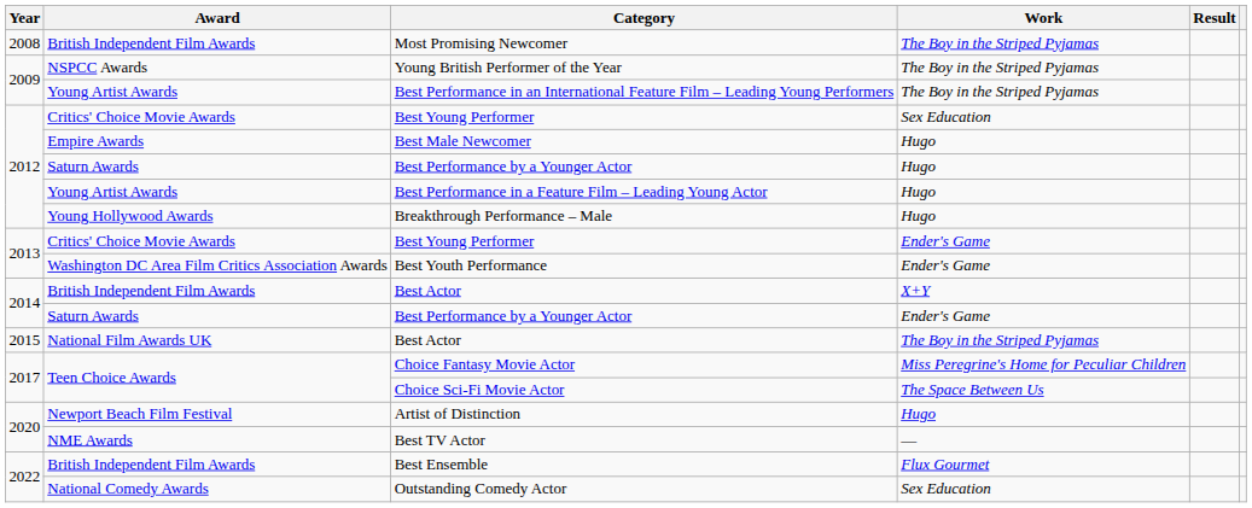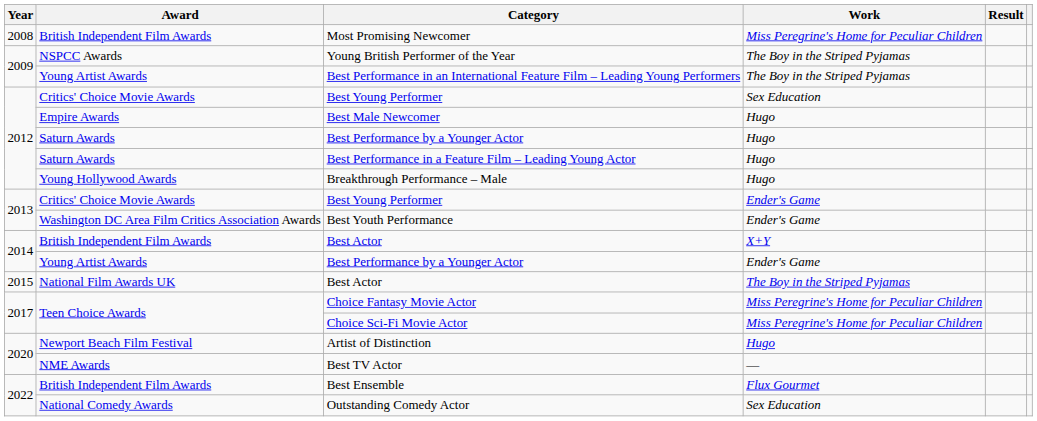Most Promising Newcomer | Work: The Boy in the Striped Pyjamas -> Miss Peregrine's Home for Peculiar Children
Best Performance in a Feature Film – Leading Young Actor | Award: Young Artist Awards -> Saturn Awards
2014 / Best Performance by a Younger Actor | Award: Saturn Awards -> Young Artist Awards
Choice Sci-Fi Movie Actor | Work: The Space Between Us -> Miss Peregrine's Home for Peculiar Children
